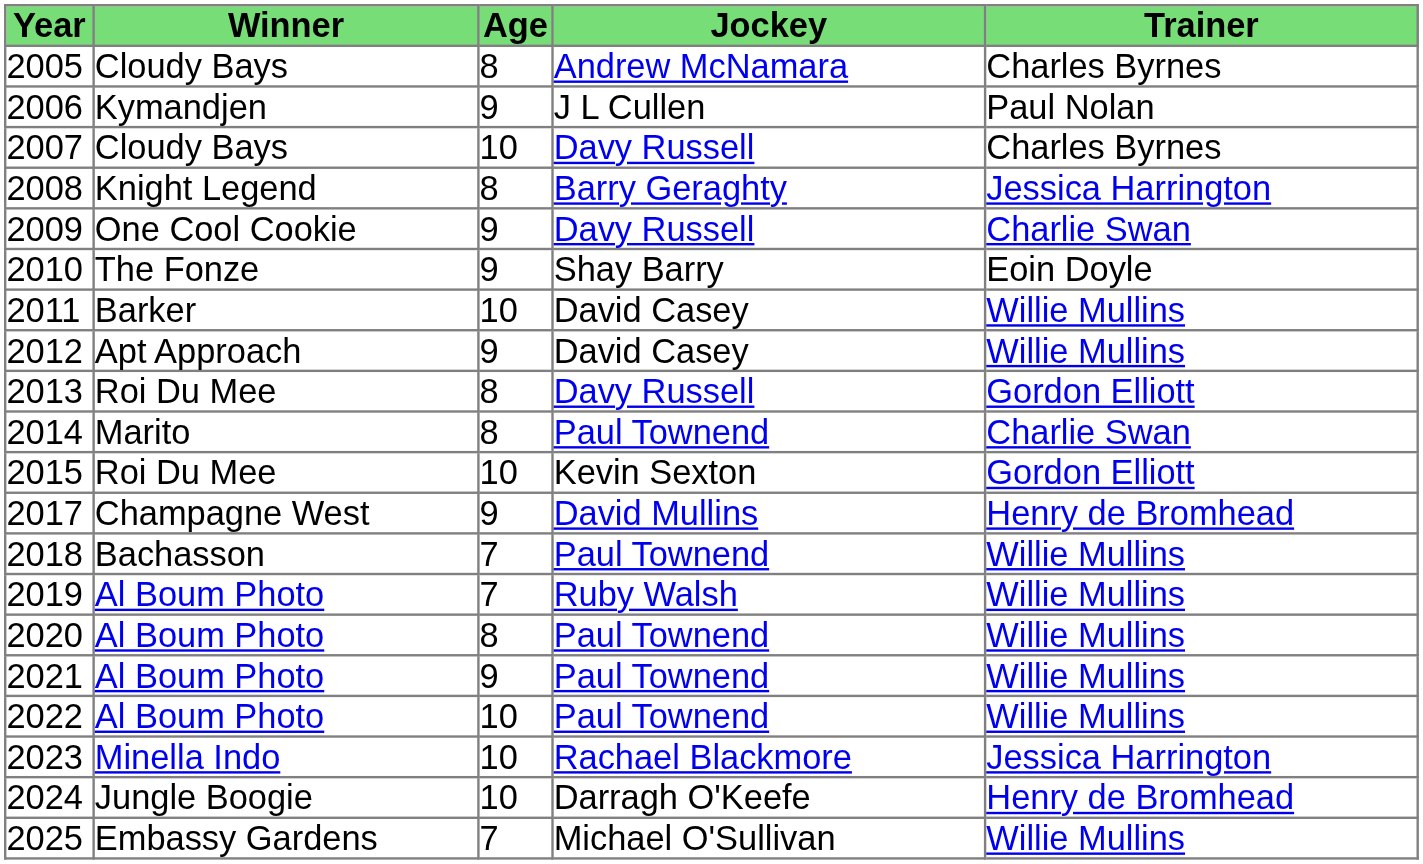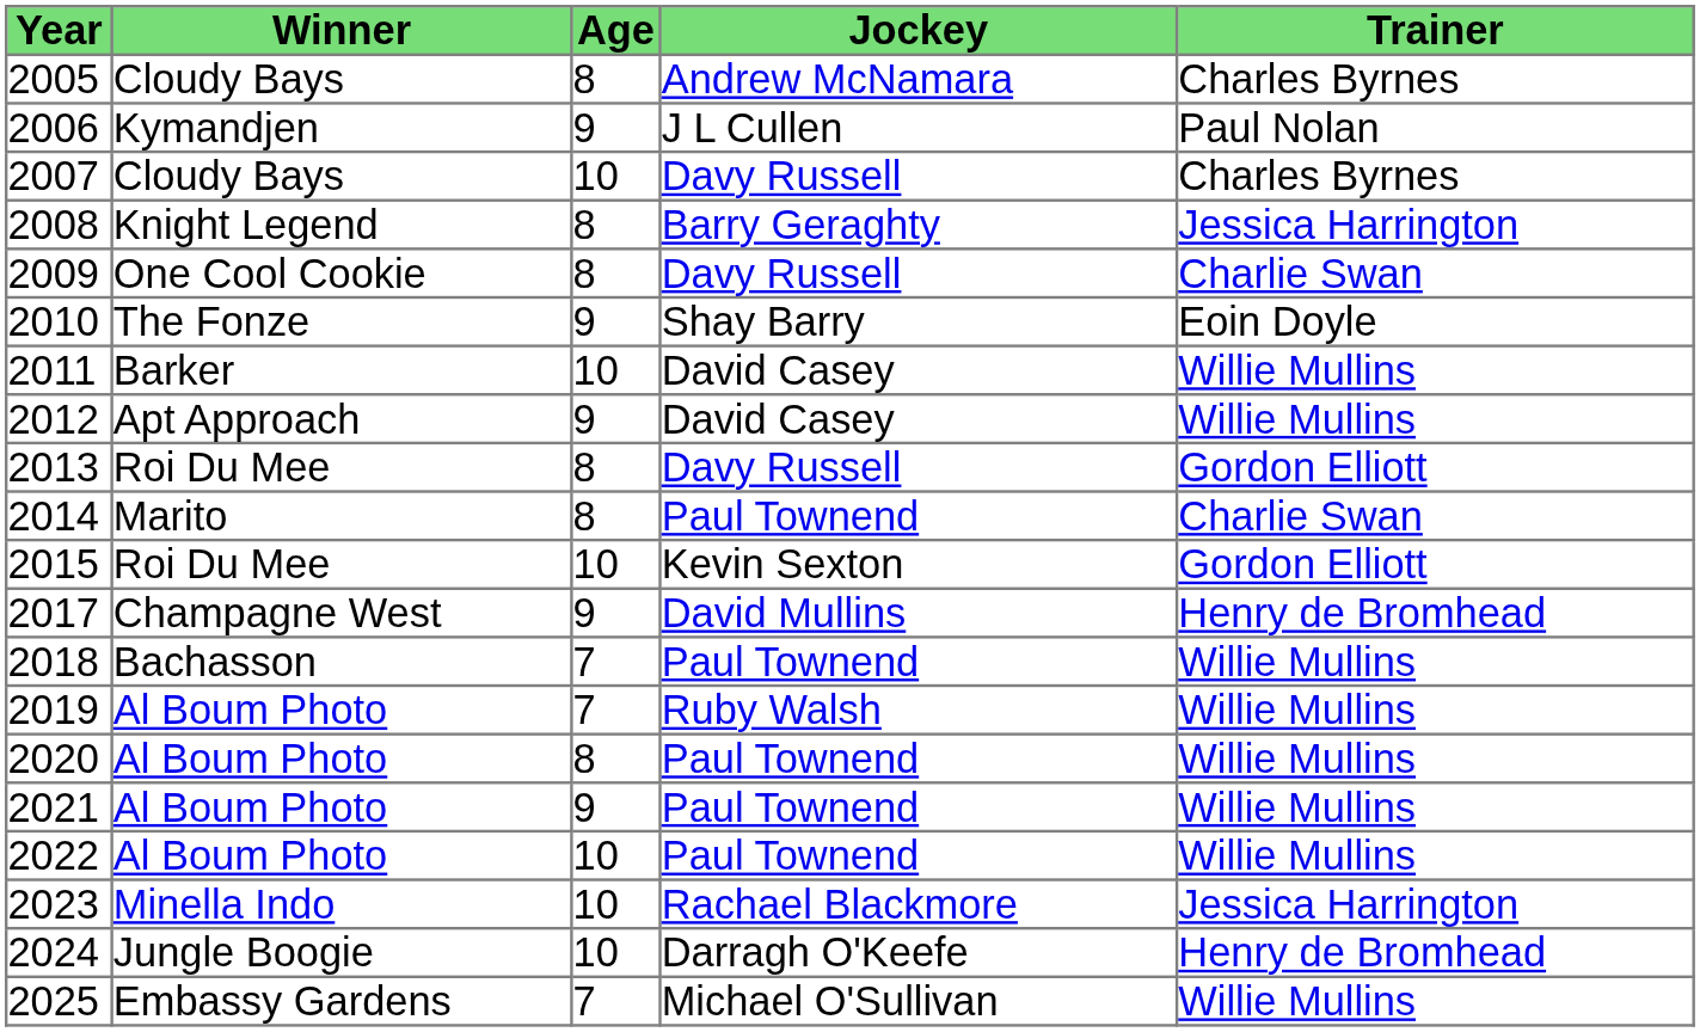2009 | Age: 9 -> 8
